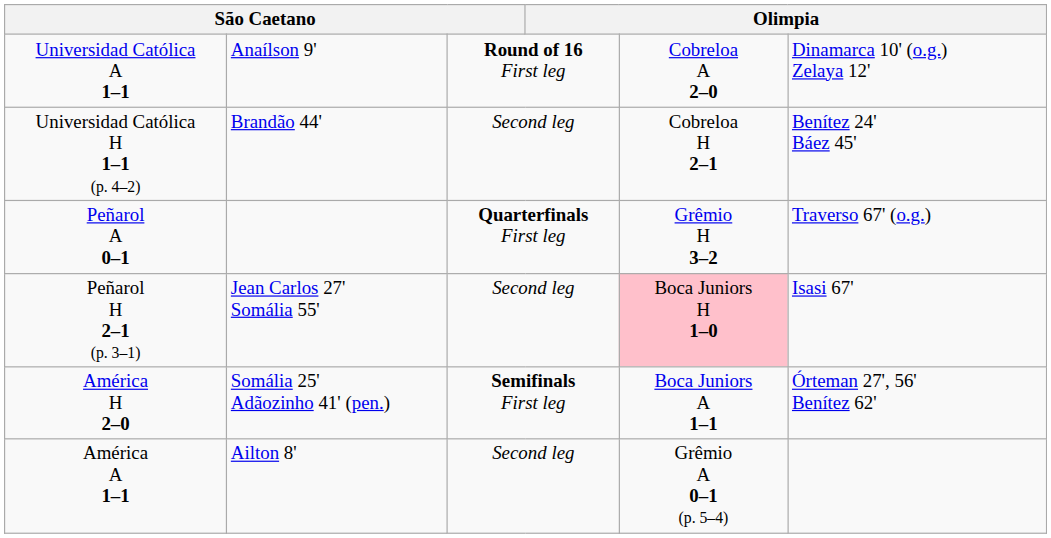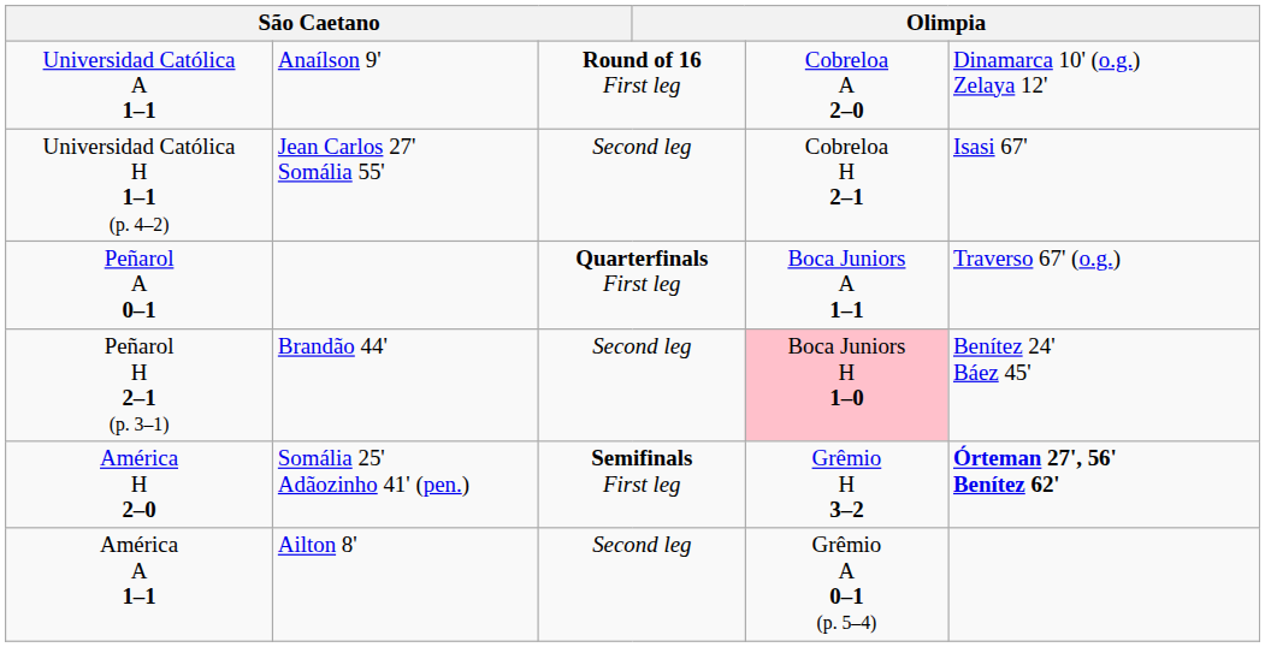Universidad Católica H 1–1 (p. 4–2) | column 2: Brandão 44' -> Jean Carlos 27' Somália 55'
Universidad Católica H 1–1 (p. 4–2) | column 6: Benítez 24' Báez 45' -> Isasi 67'
Peñarol A 0–1 | column 5: Grêmio H 3–2 -> Boca Juniors A 1–1
Peñarol H 2–1 (p. 3–1) | column 2: Jean Carlos 27' Somália 55' -> Brandão 44'
Peñarol H 2–1 (p. 3–1) | column 6: Isasi 67' -> Benítez 24' Báez 45'
América H 2–0 | column 5: Boca Juniors A 1–1 -> Grêmio H 3–2
América H 2–0 | column 6: normal -> bold
